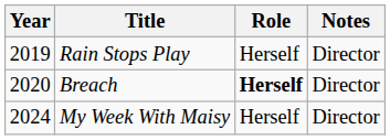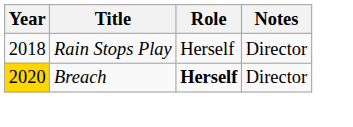Rain Stops Play | Year: 2019 -> 2018
Breach | Year: no background -> gold background
- row: 2024 | My Week With Maisy | Herself | Director
